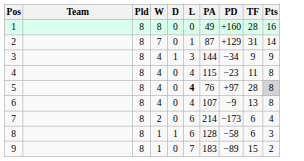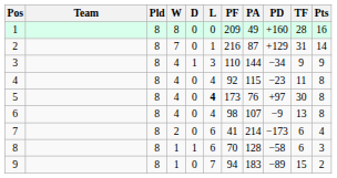+ column: PF | 209 | 216 | 110 | 92 | 173 | 98 | 41 | 70 | 94
5 | TF: 28 -> 30
5 | Pts: lightgrey background -> no background
